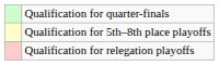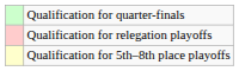rows swapped: Qualification for 5th–8th place playoffs <-> Qualification for relegation playoffs
